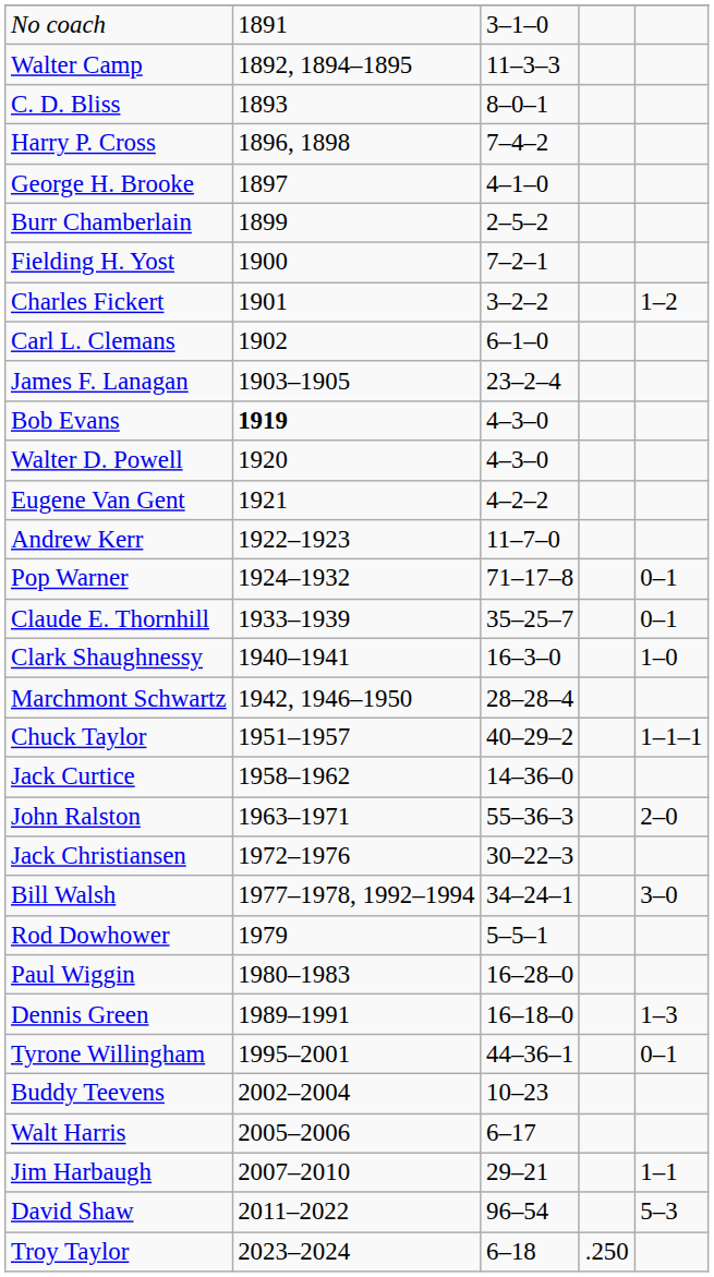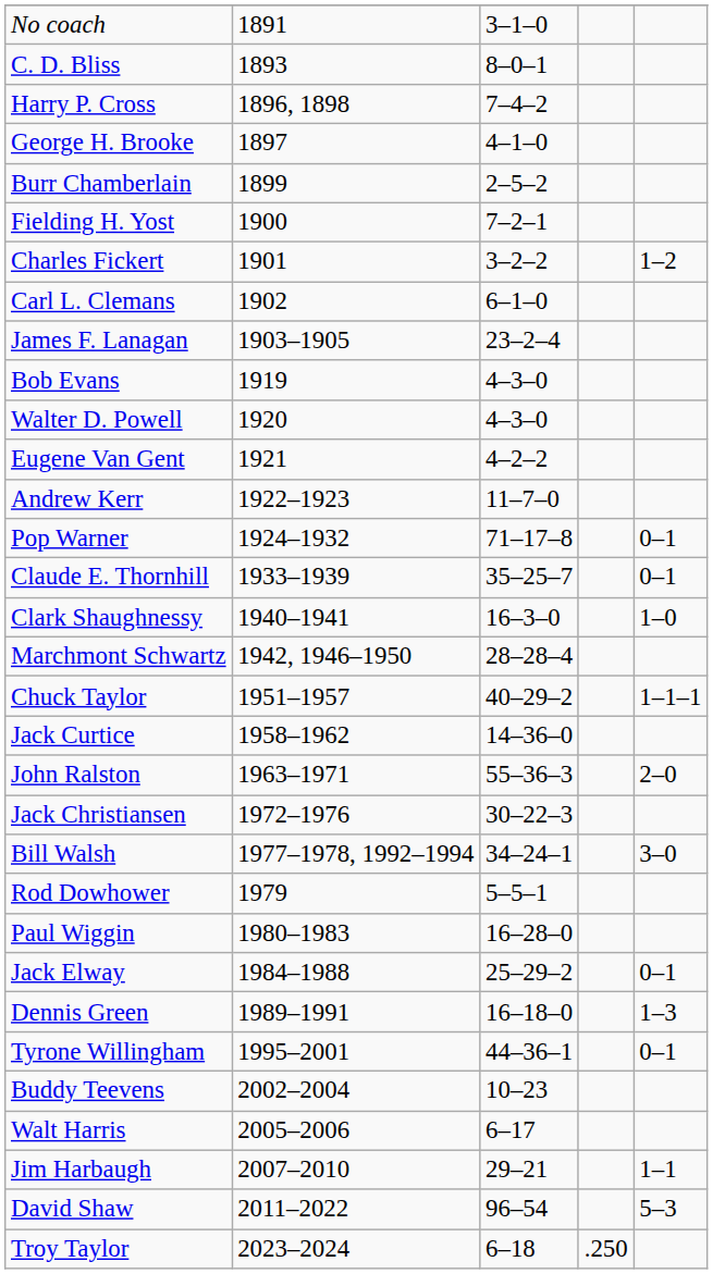- row: Walter Camp | 1892, 1894–1895 | 11–3–3
Bob Evans | column 2: bold -> normal
+ row: Jack Elway | 1984–1988 | 25–29–2 | 0–1
